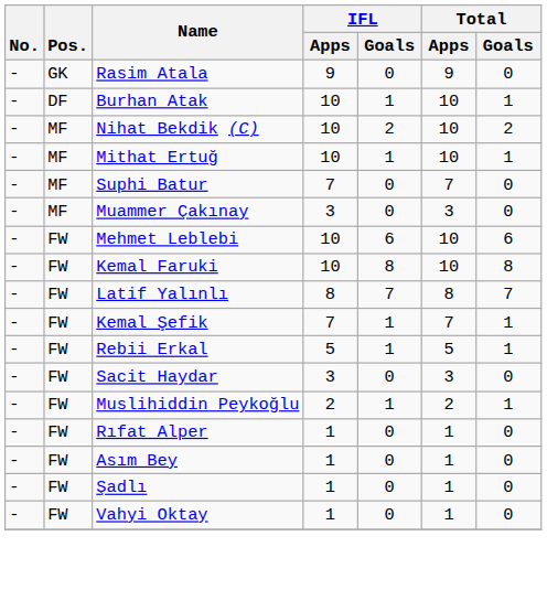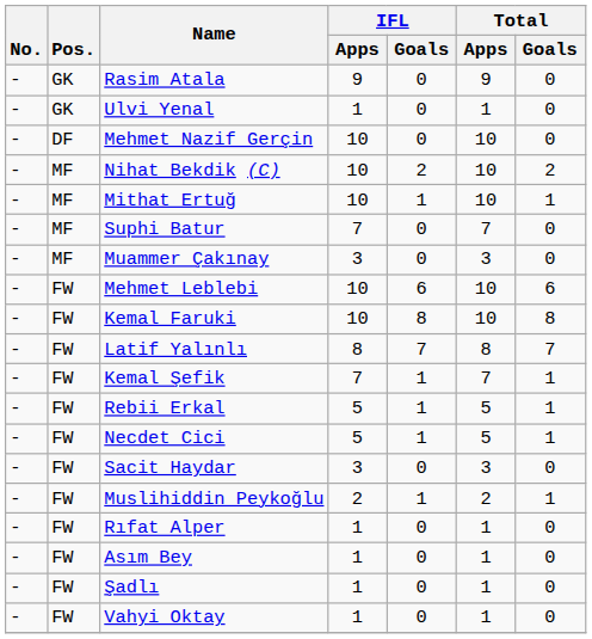+ row: - | GK | Ulvi Yenal | 1 | 0 | 1 | 0
+ row: - | DF | Mehmet Nazif Gerçin | 10 | 0 | 10 | 0
- row: - | DF | Burhan Atak | 10 | 1 | 10 | 1
+ row: - | FW | Necdet Cici | 5 | 1 | 5 | 1
